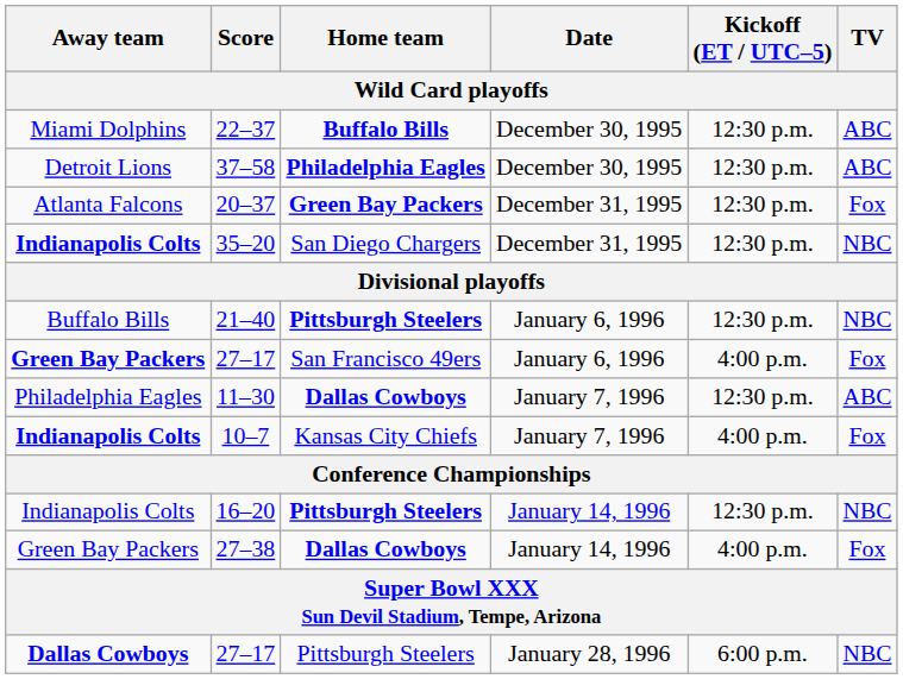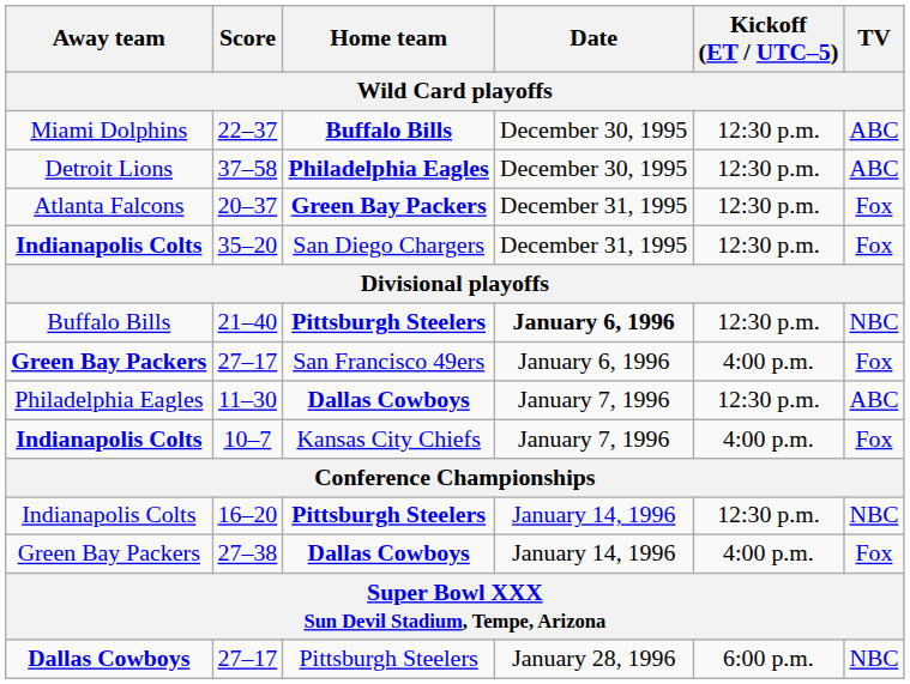35–20 | TV: NBC -> Fox
21–40 | Date: normal -> bold
